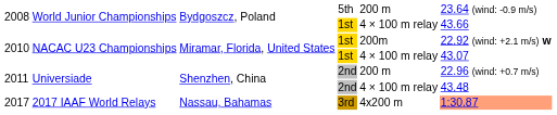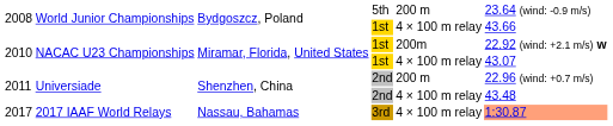2017 | column 5: 4x200 m -> 4 × 100 m relay
